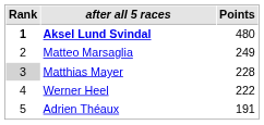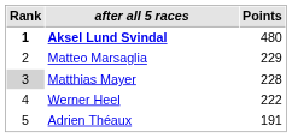Matteo Marsaglia | Points: 249 -> 229
